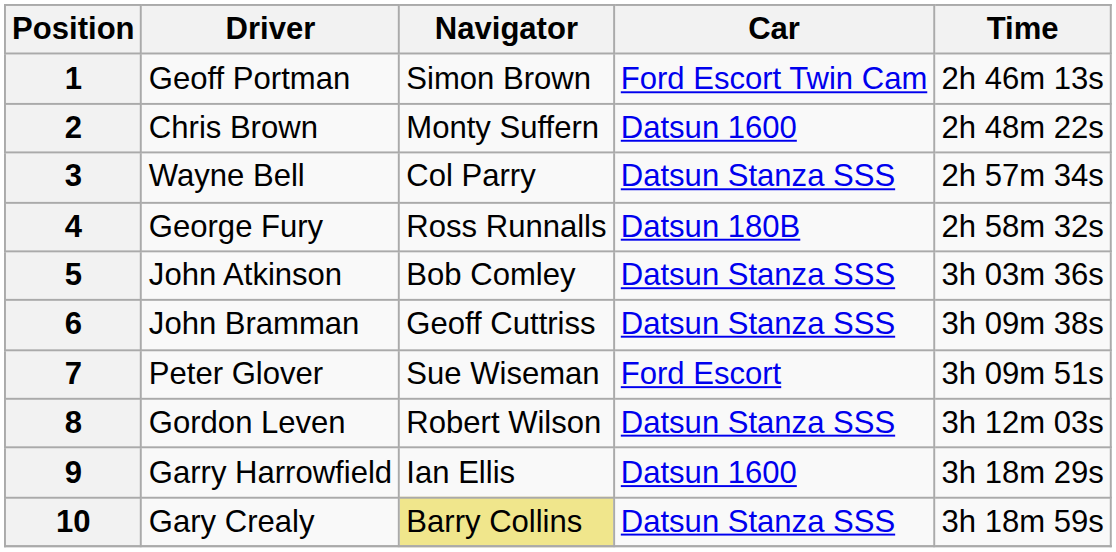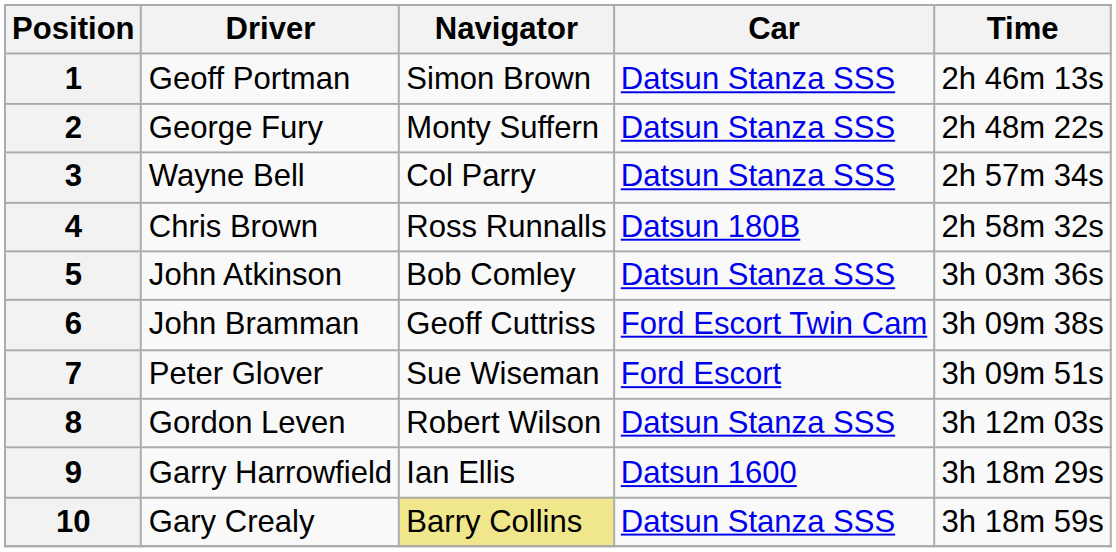1 | Car: Ford Escort Twin Cam -> Datsun Stanza SSS
2 | Driver: Chris Brown -> George Fury
2 | Car: Datsun 1600 -> Datsun Stanza SSS
4 | Driver: George Fury -> Chris Brown
6 | Car: Datsun Stanza SSS -> Ford Escort Twin Cam
